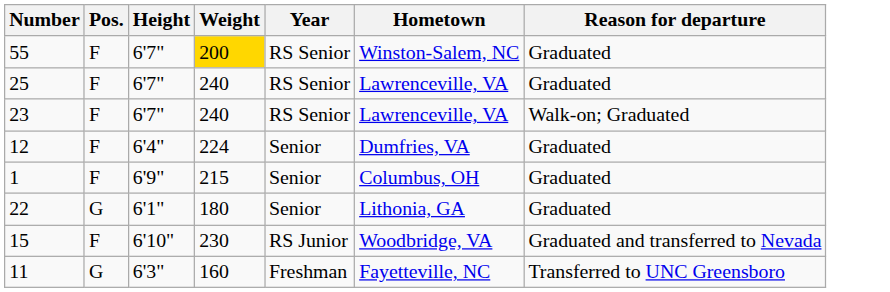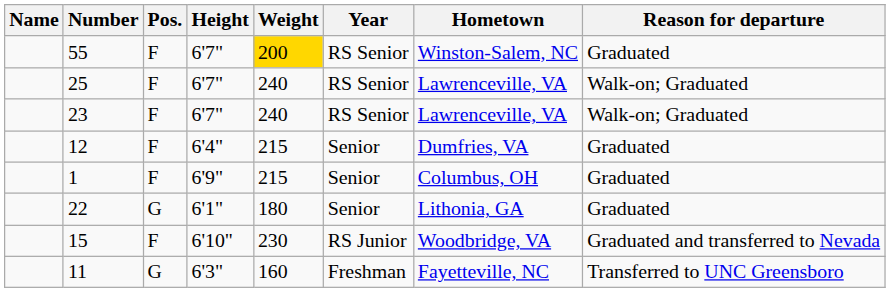+ column: Name
25 | Reason for departure: Graduated -> Walk-on; Graduated
12 | Weight: 224 -> 215
